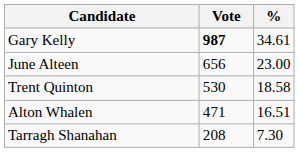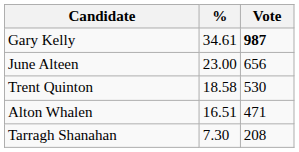columns swapped: Vote <-> %
